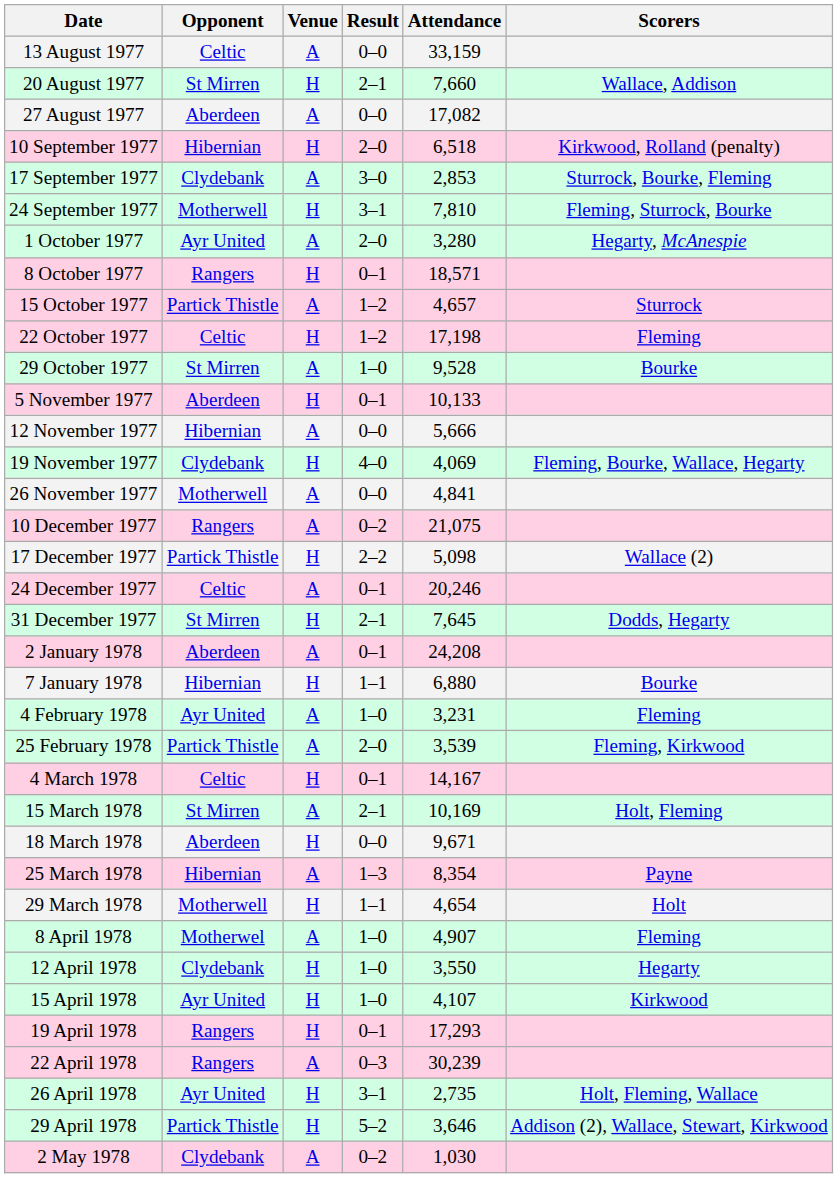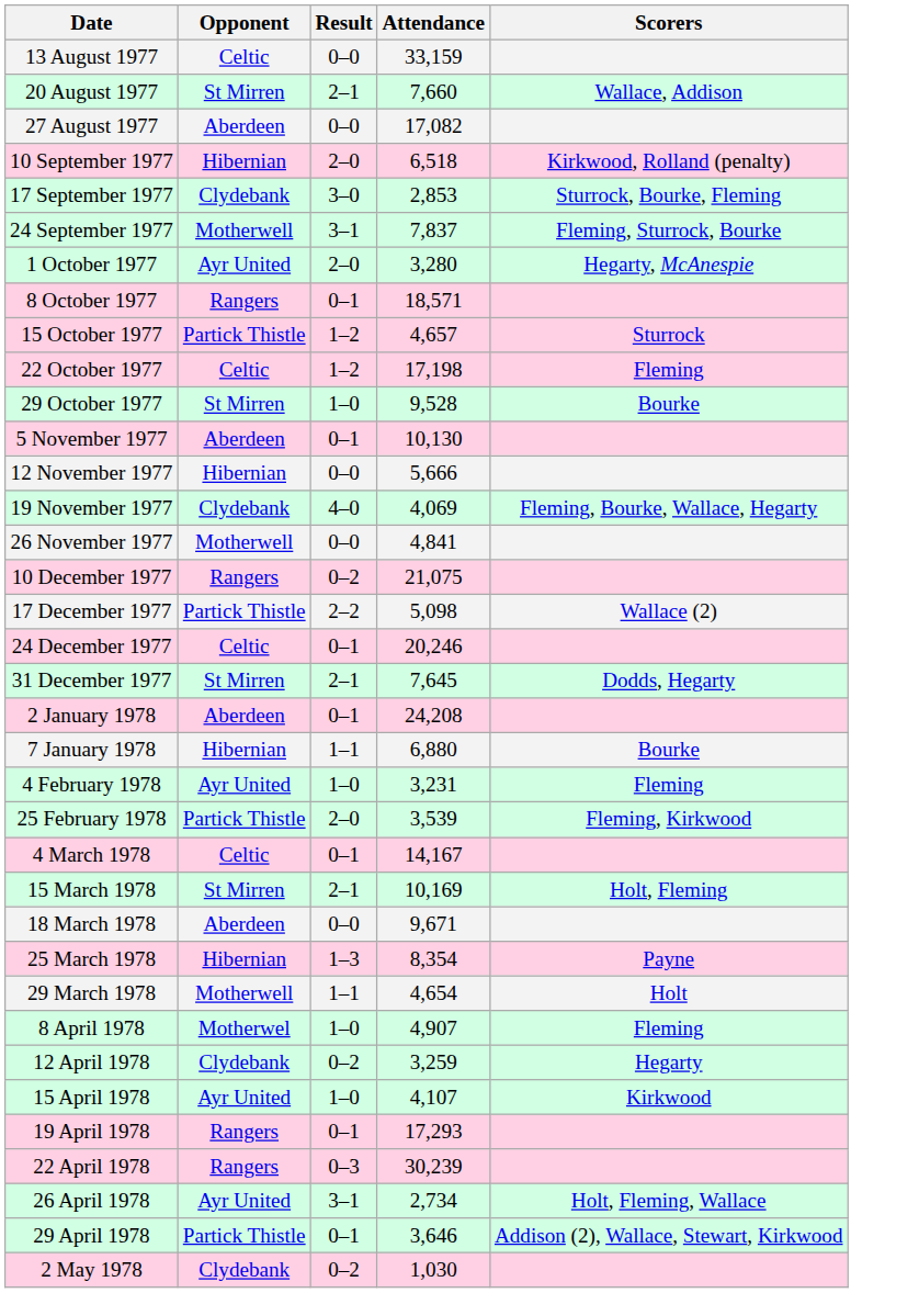- column: Venue | A | H | A | H | A | H | A | H | A | H | A | H | A | H | A | A | H | A | H | A | H | A | A | H | A | H | A | H | A | H | H | H | A | H | H | A
24 September 1977 | Attendance: 7,810 -> 7,837
5 November 1977 | Attendance: 10,133 -> 10,130
12 April 1978 | Result: 1–0 -> 0–2
12 April 1978 | Attendance: 3,550 -> 3,259
26 April 1978 | Attendance: 2,735 -> 2,734
29 April 1978 | Result: 5–2 -> 0–1
